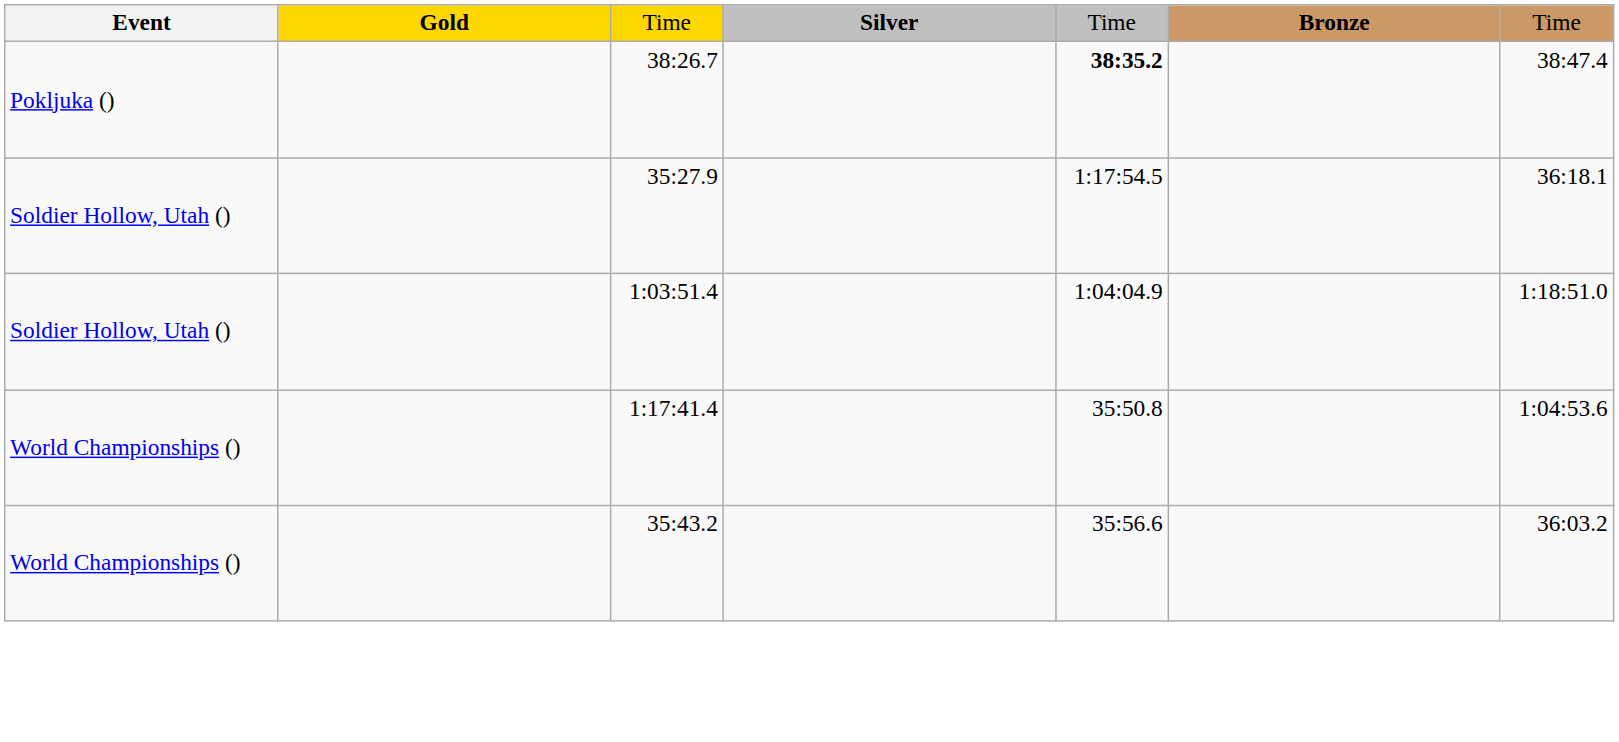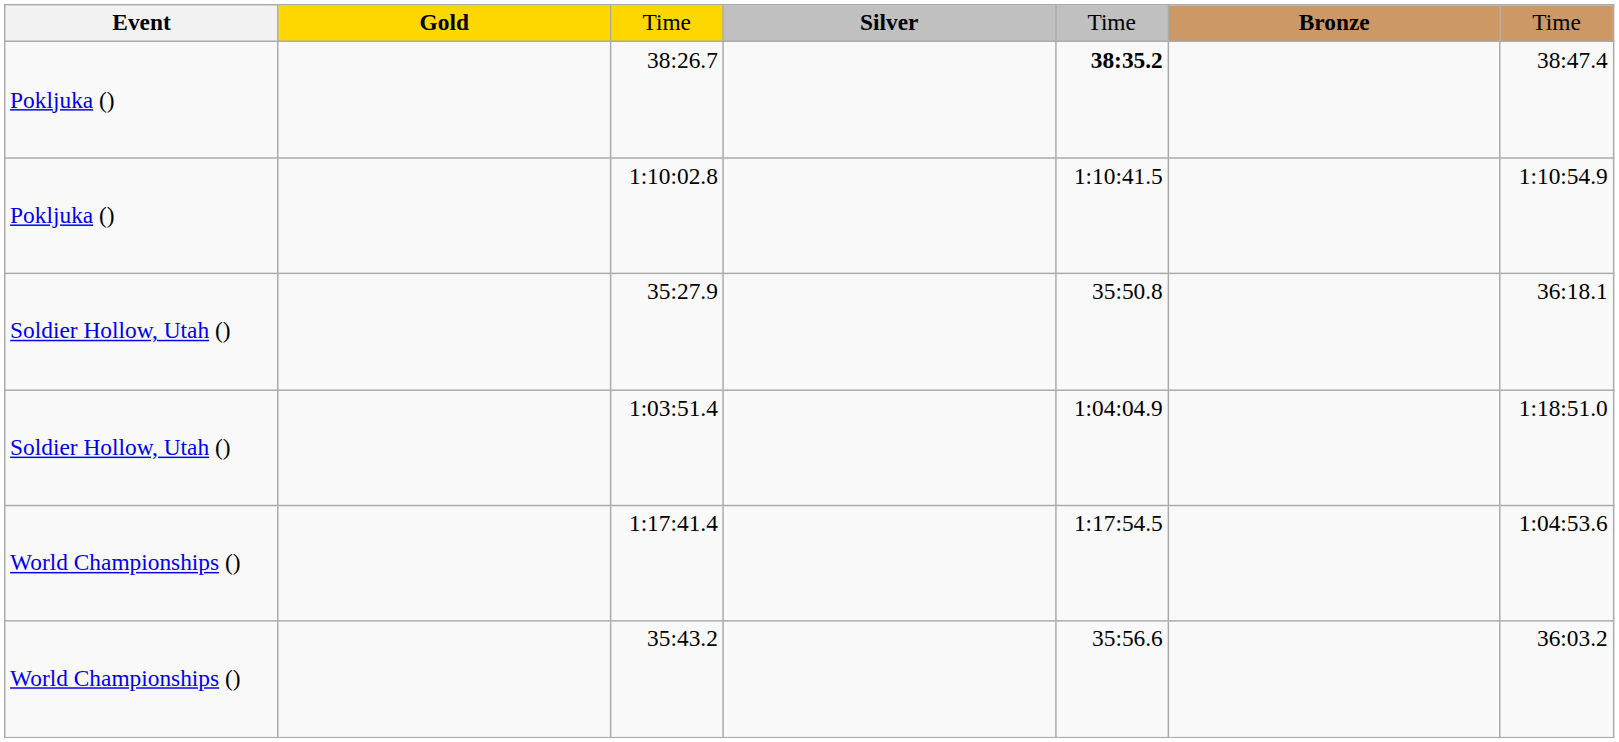+ row: Pokljuka () | 1:10:02.8 | 1:10:41.5 | 1:10:54.9
35:27.9 | column 5: 1:17:54.5 -> 35:50.8
1:17:41.4 | column 5: 35:50.8 -> 1:17:54.5
